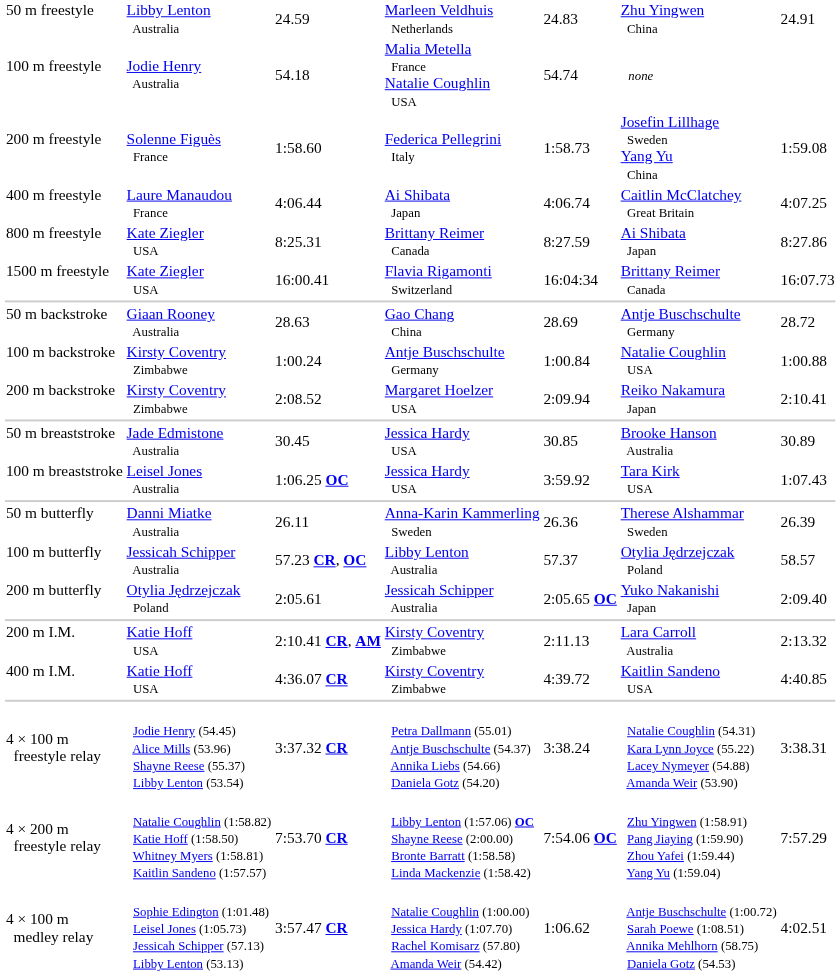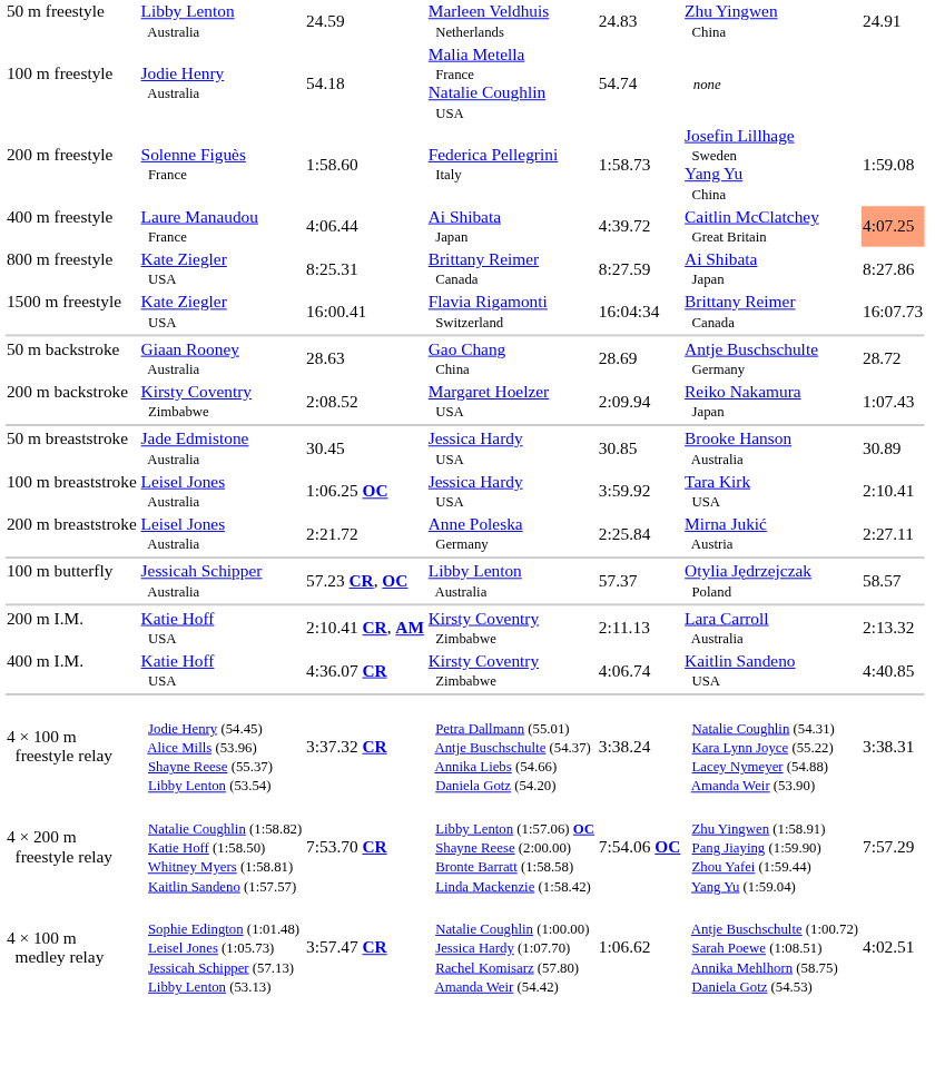400 m freestyle | column 5: 4:06.74 -> 4:39.72
400 m freestyle | column 7: no background -> lightsalmon background
- row: 100 m backstroke | Kirsty Coventry Zimbabwe | 1:00.24 | Antje Buschschulte Germany | 1:00.84 | Natalie Coughlin USA | 1:00.88
200 m backstroke | column 7: 2:10.41 -> 1:07.43
100 m breaststroke | column 7: 1:07.43 -> 2:10.41
+ row: 200 m breaststroke | Leisel Jones Australia | 2:21.72 | Anne Poleska Germany | 2:25.84 | Mirna Jukić Austria | 2:27.11
- row: 50 m butterfly | Danni Miatke Australia | 26.11 | Anna-Karin Kammerling Sweden | 26.36 | Therese Alshammar Sweden | 26.39
- row: 200 m butterfly | Otylia Jędrzejczak Poland | 2:05.61 | Jessicah Schipper Australia | 2:05.65 OC | Yuko Nakanishi Japan | 2:09.40
400 m I.M. | column 5: 4:39.72 -> 4:06.74
